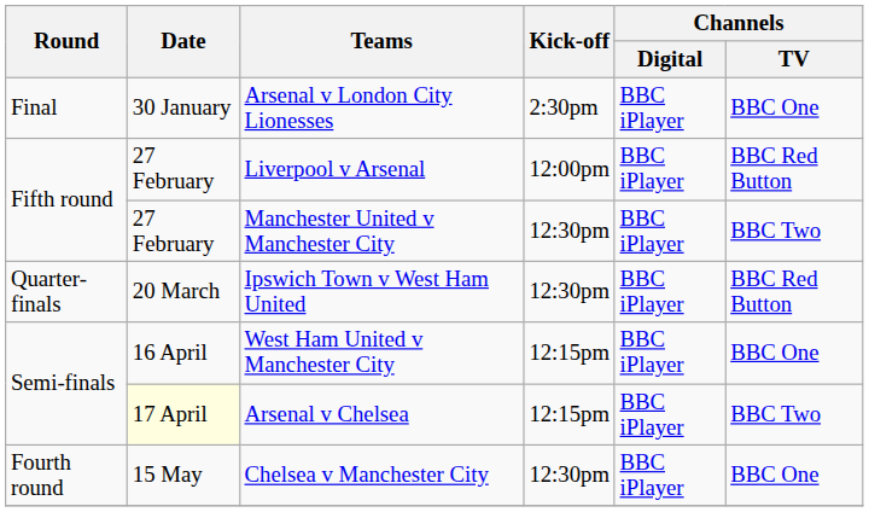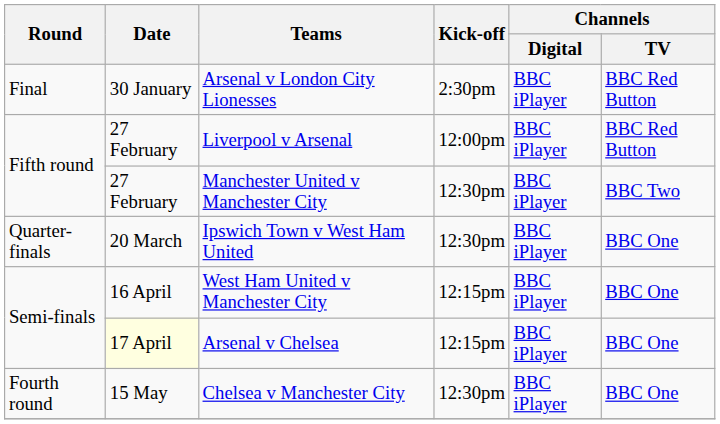Arsenal v London City Lionesses | Channels / TV: BBC One -> BBC Red Button
Ipswich Town v West Ham United | Channels / TV: BBC Red Button -> BBC One
Arsenal v Chelsea | Channels / TV: BBC Two -> BBC One
